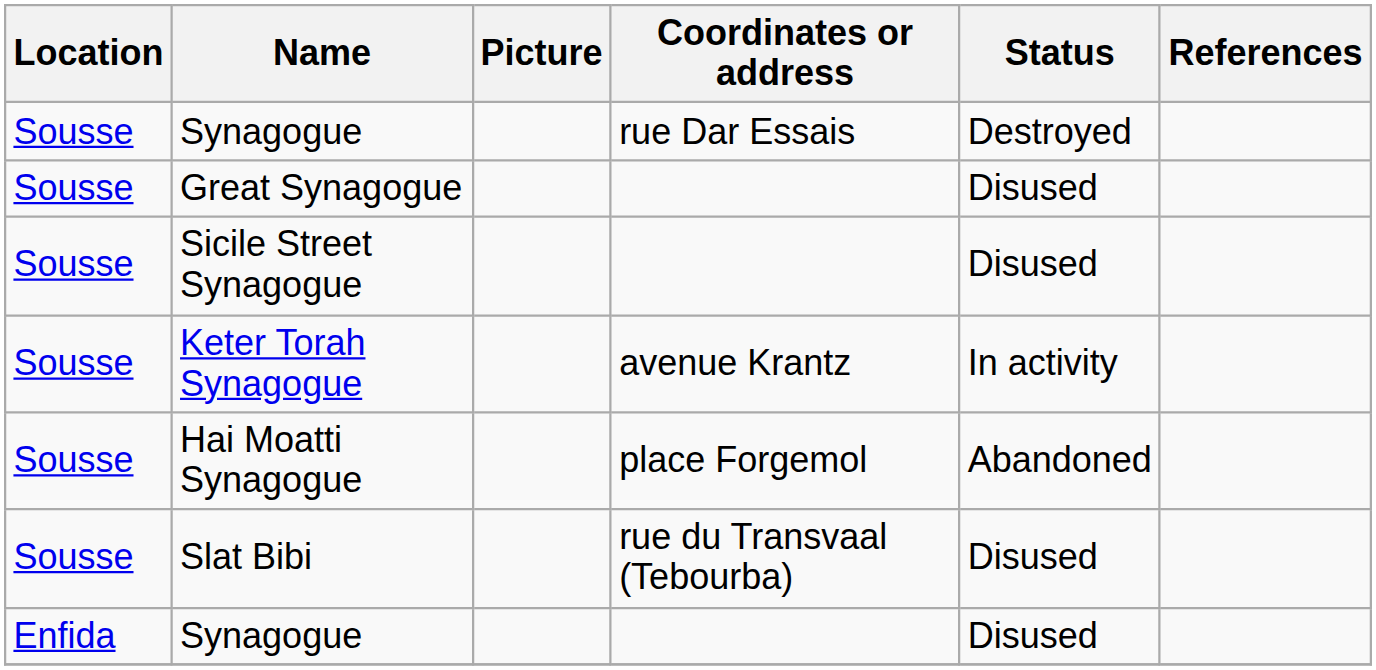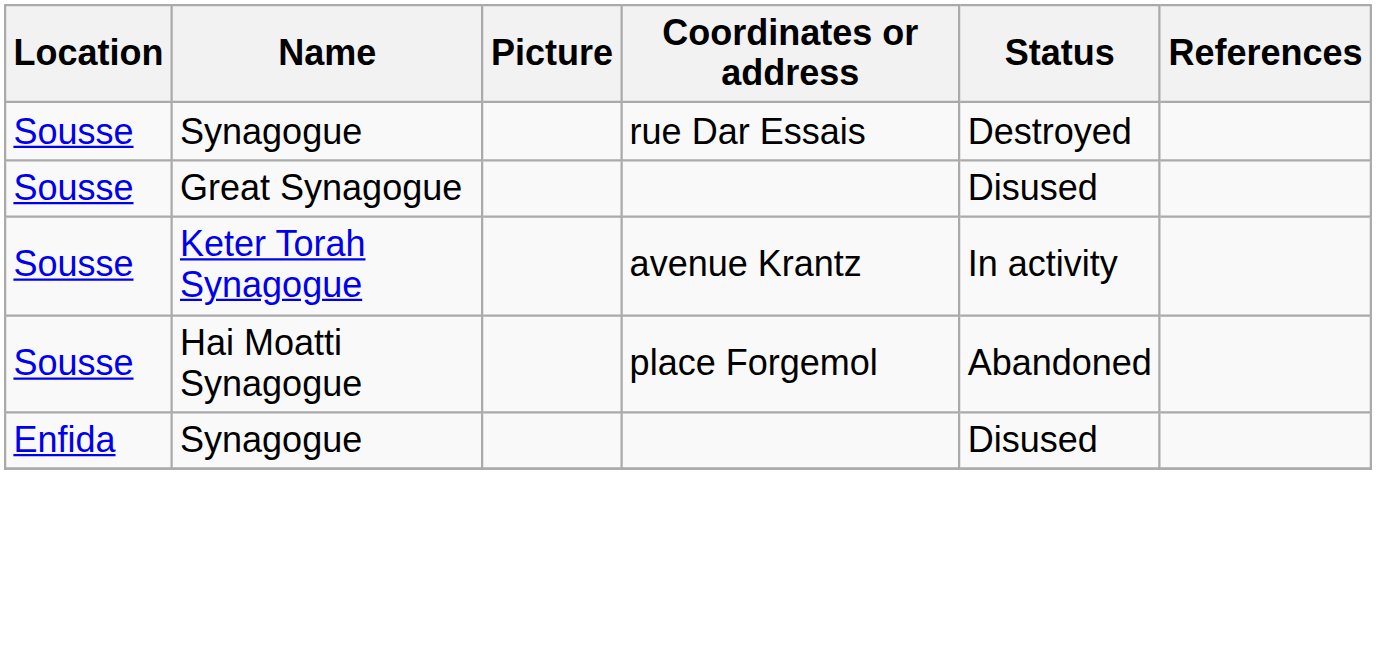- row: Sousse | Sicile Street Synagogue | Disused
- row: Sousse | Slat Bibi | rue du Transvaal (Tebourba) | Disused
